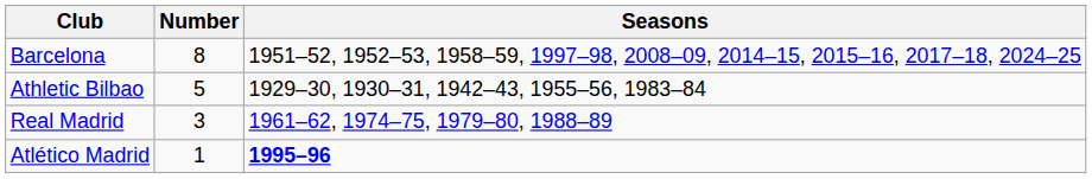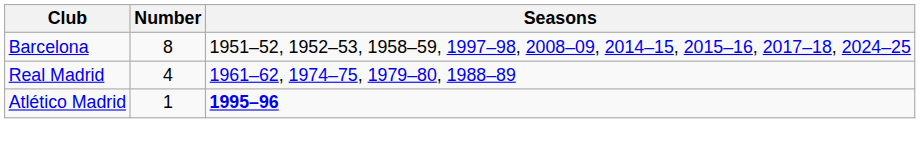- row: Athletic Bilbao | 5 | 1929–30, 1930–31, 1942–43, 1955–56, 1983–84
Real Madrid | Number: 3 -> 4
